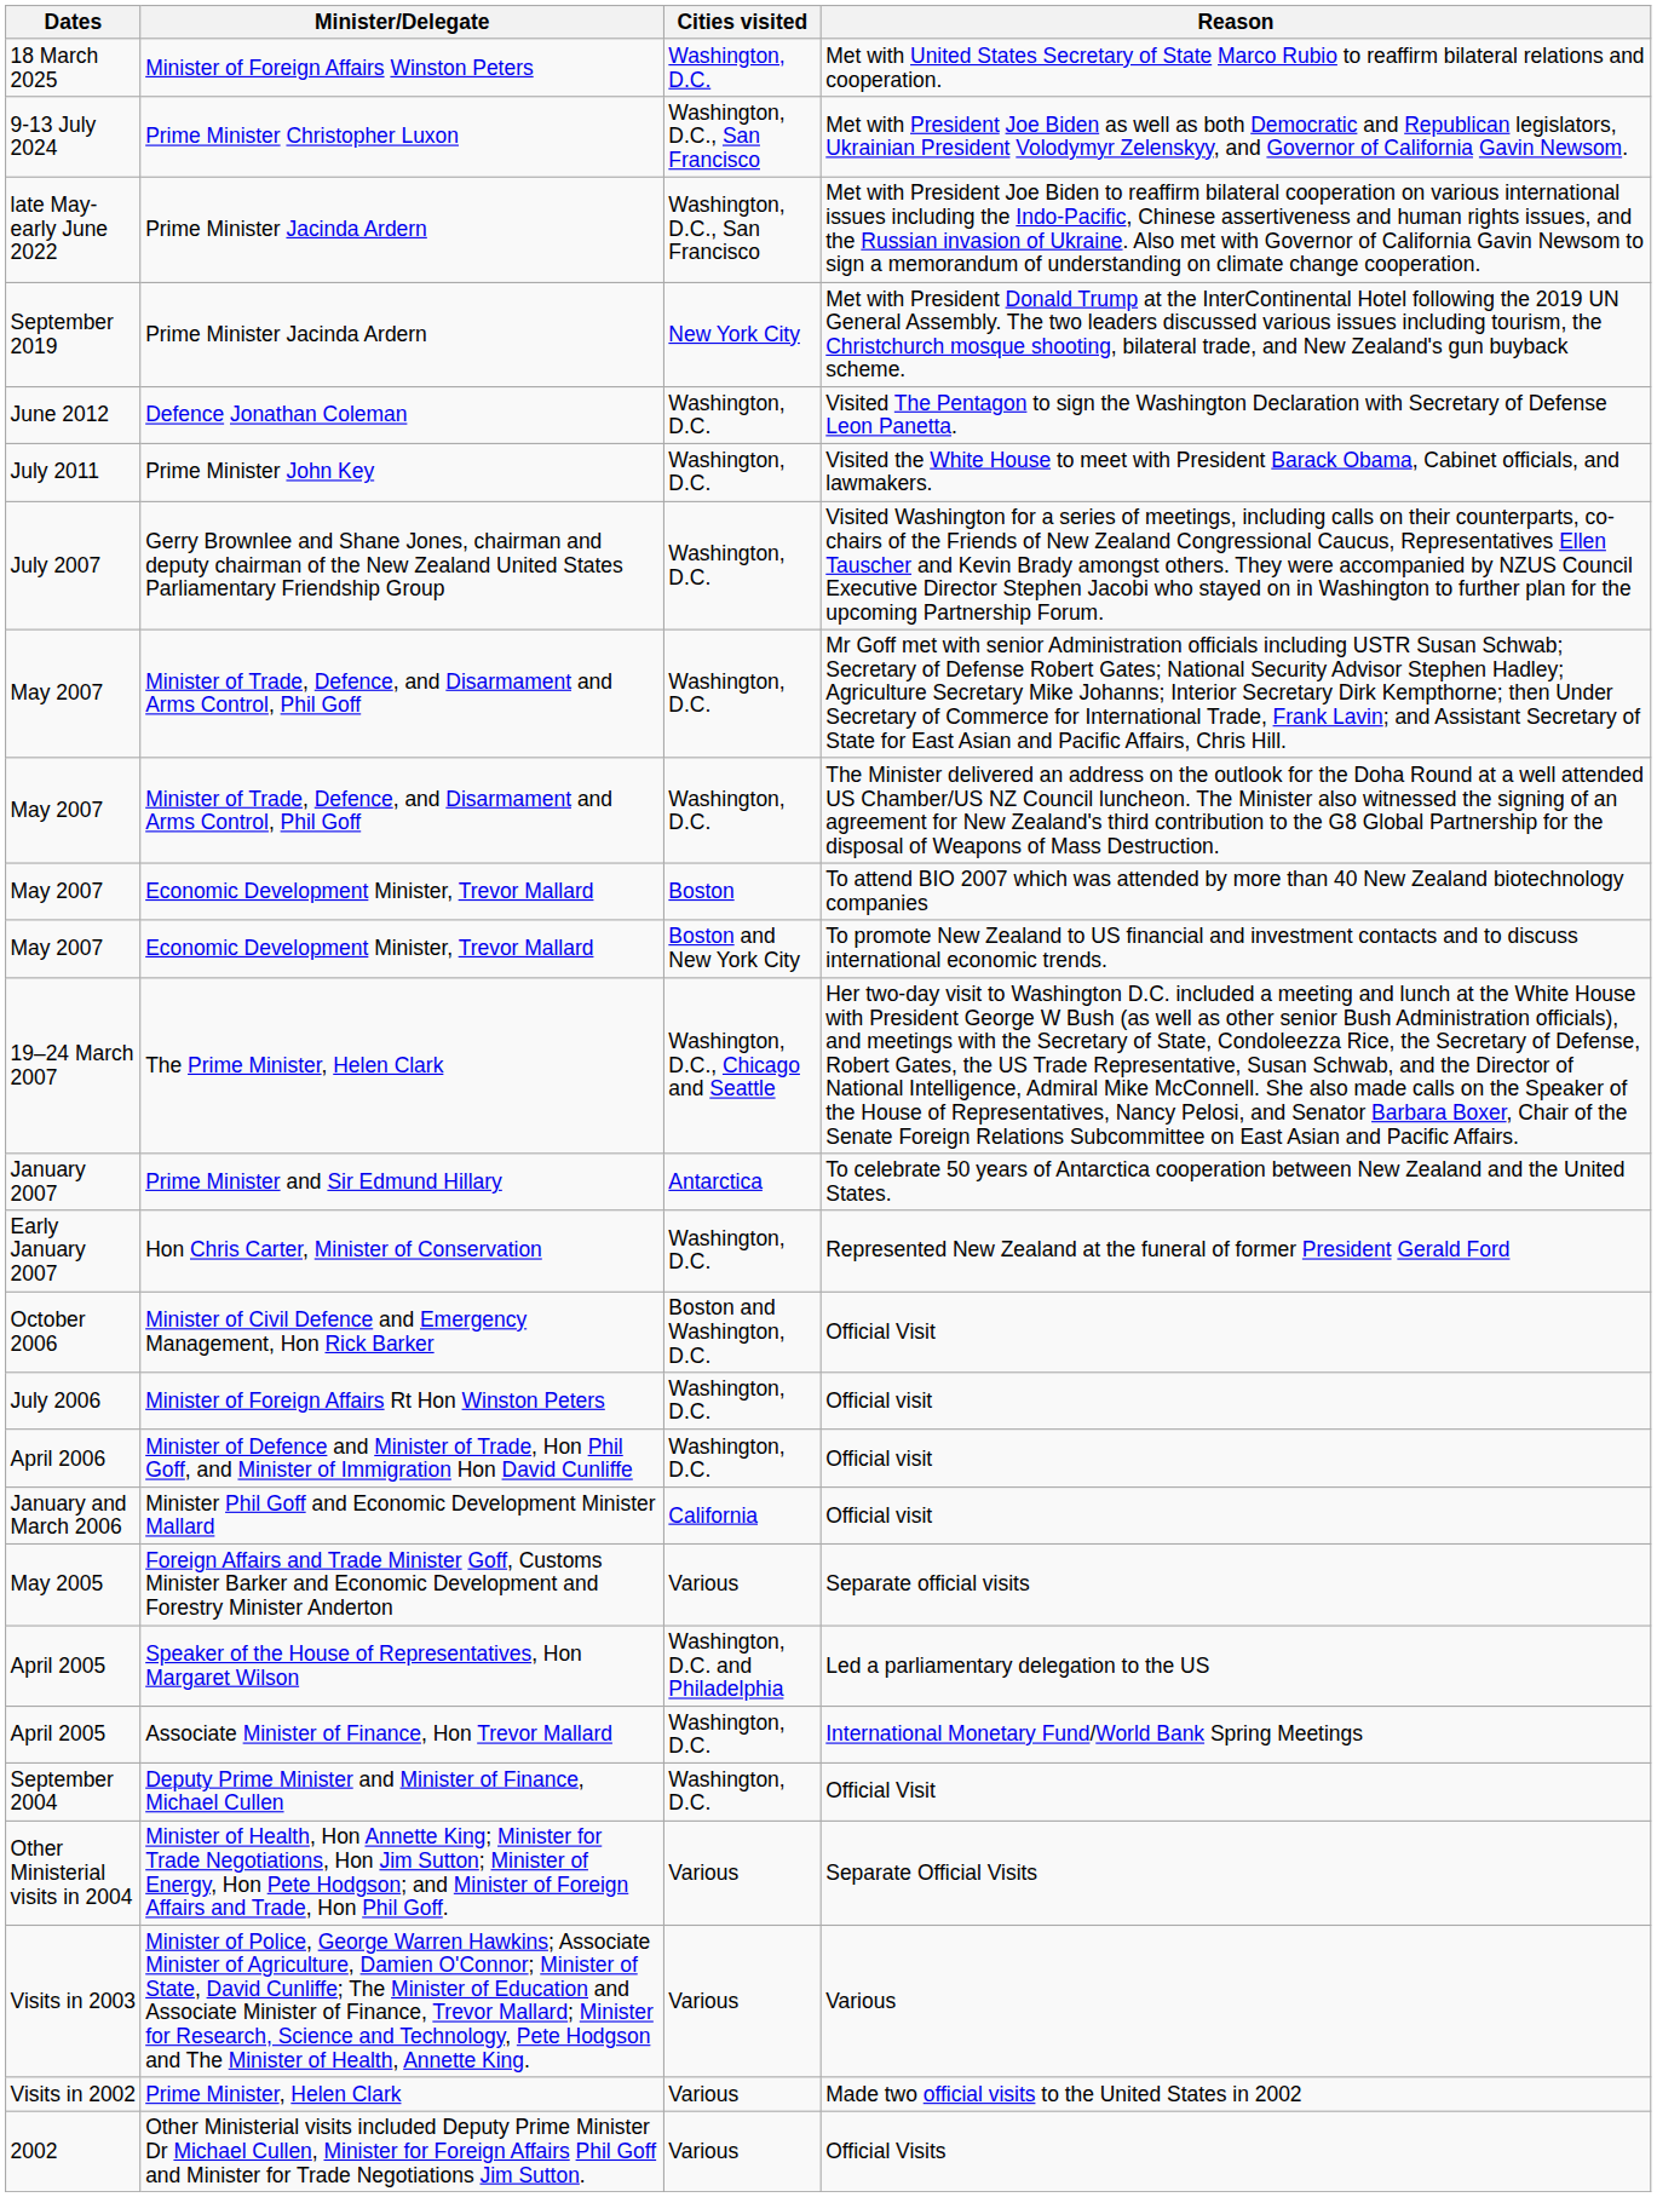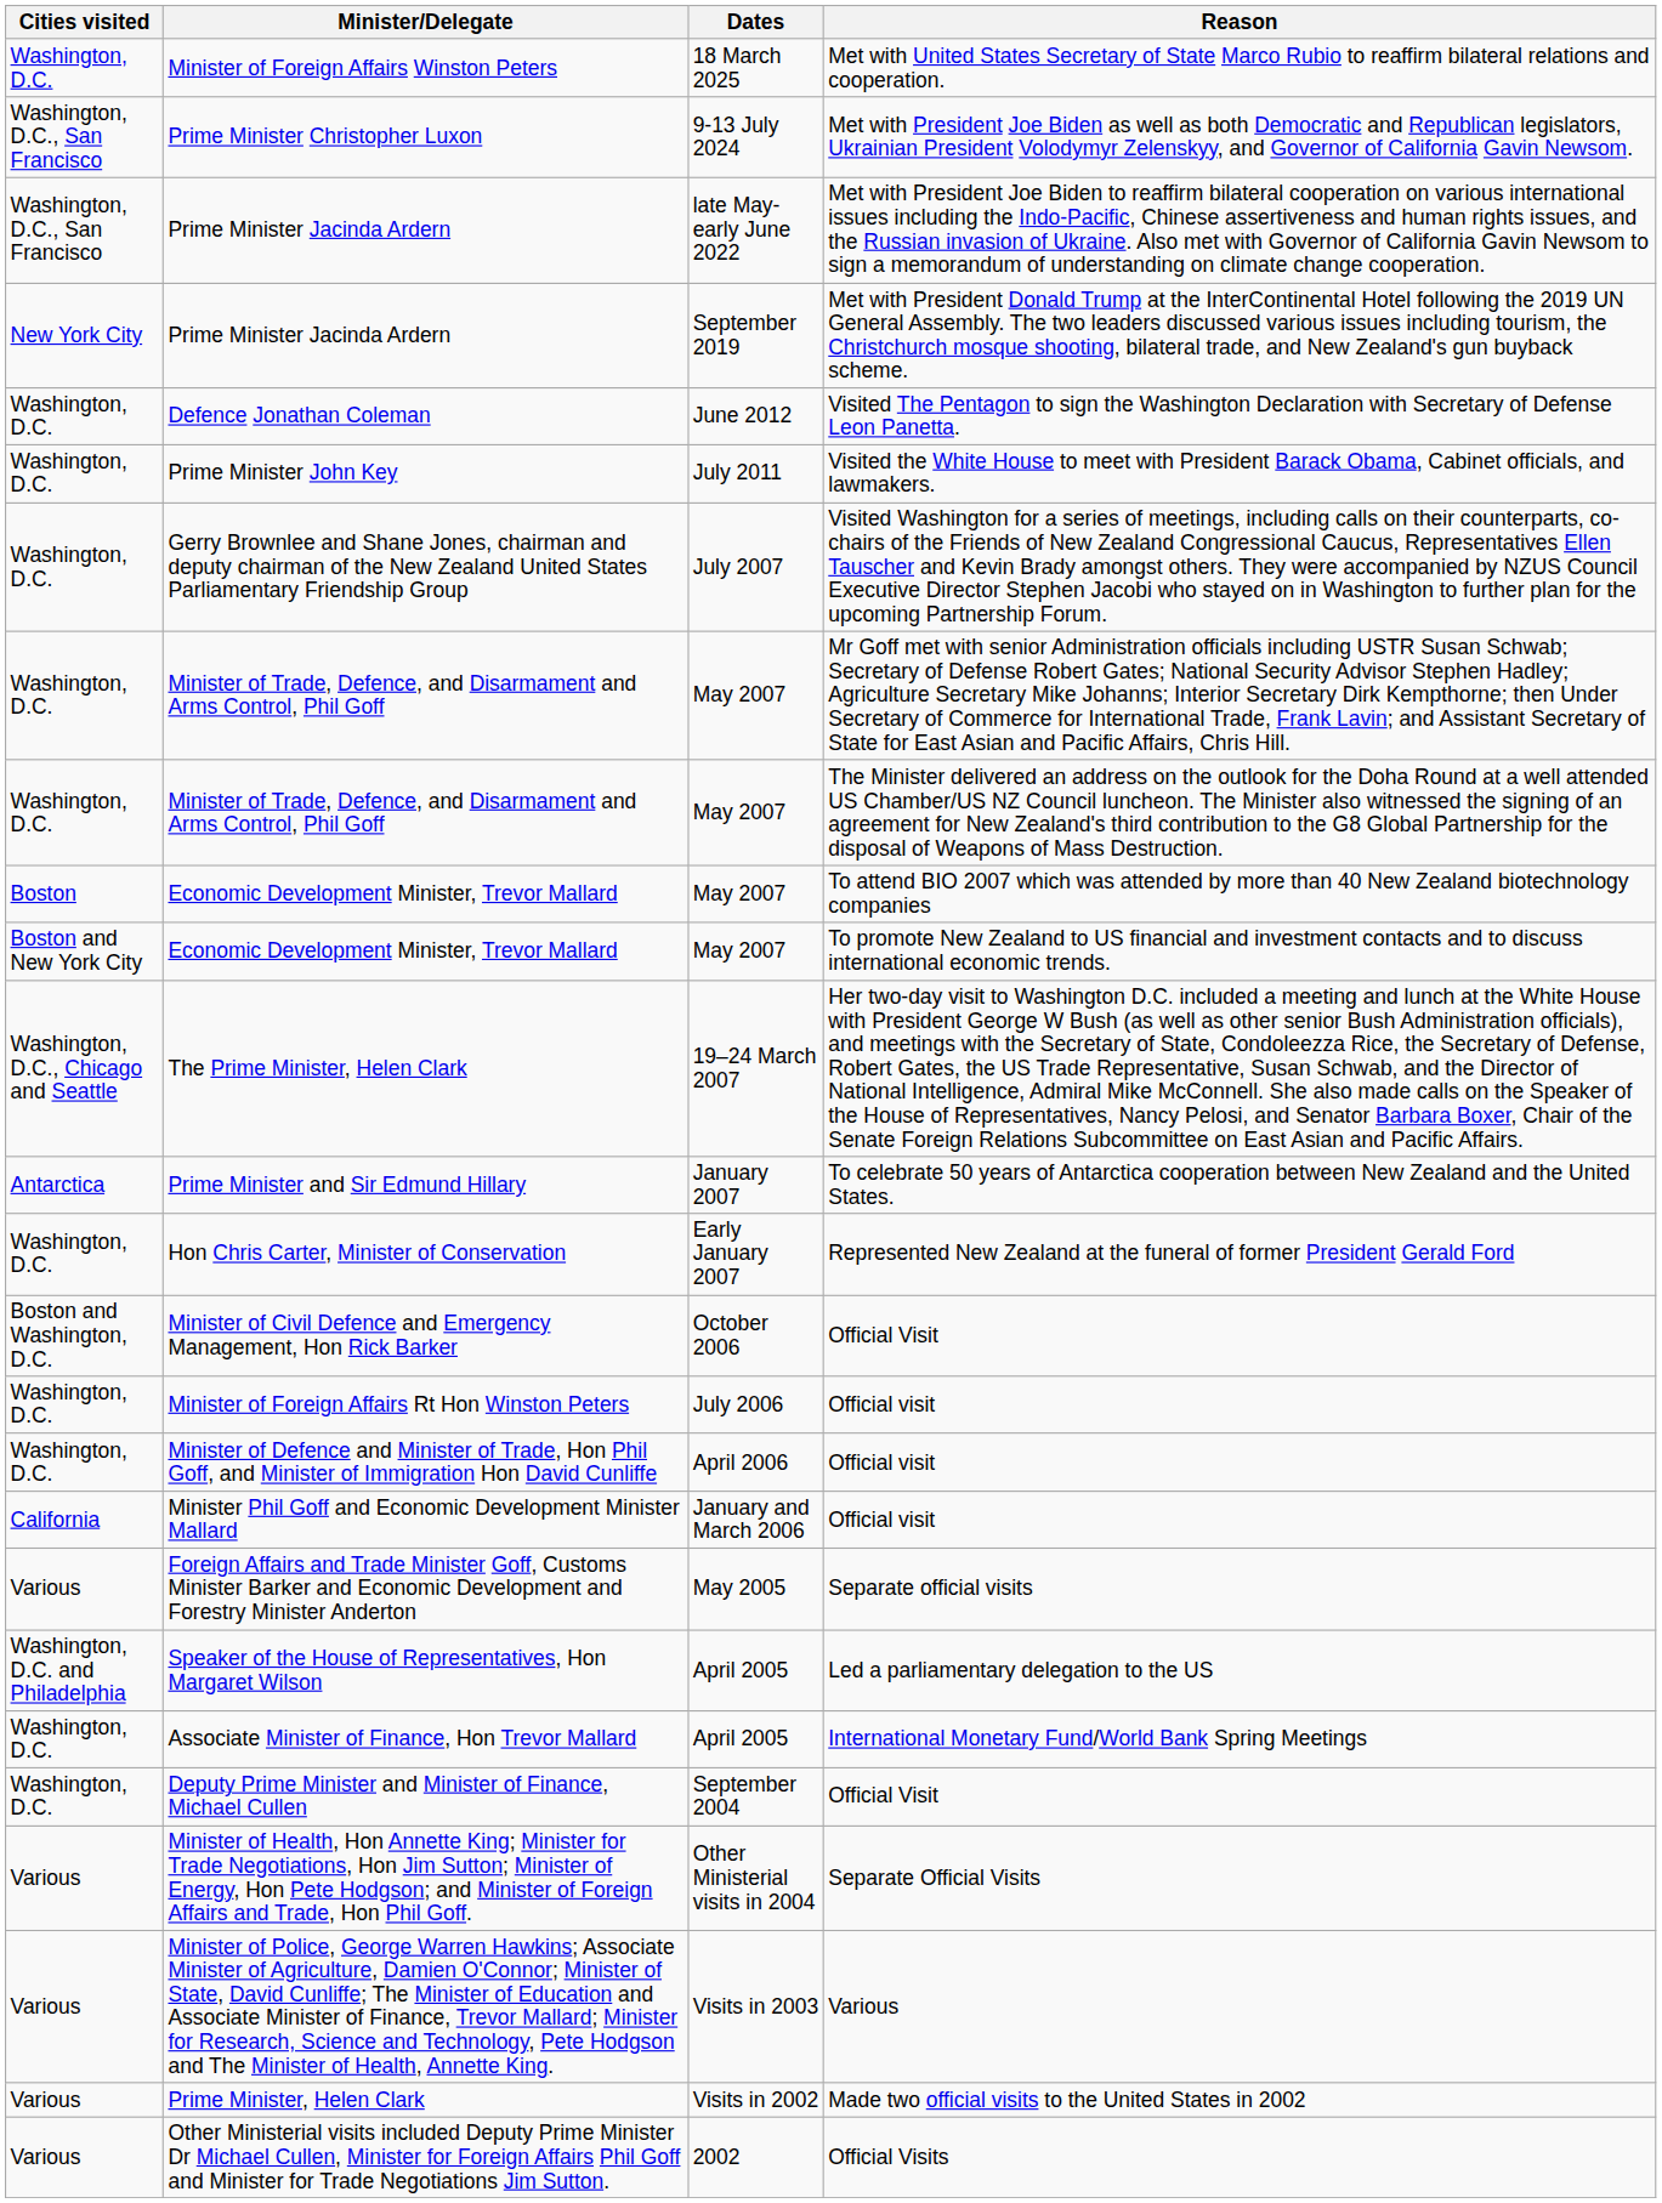columns swapped: Dates <-> Cities visited
